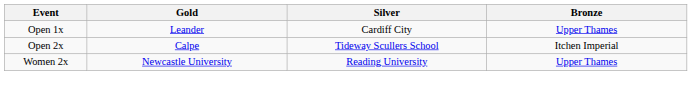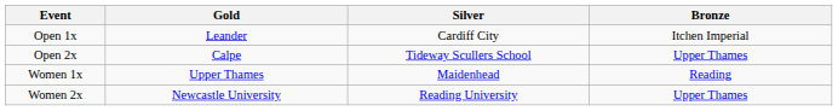Open 1x | Bronze: Upper Thames -> Itchen Imperial
Open 2x | Bronze: Itchen Imperial -> Upper Thames
+ row: Women 1x | Upper Thames | Maidenhead | Reading
